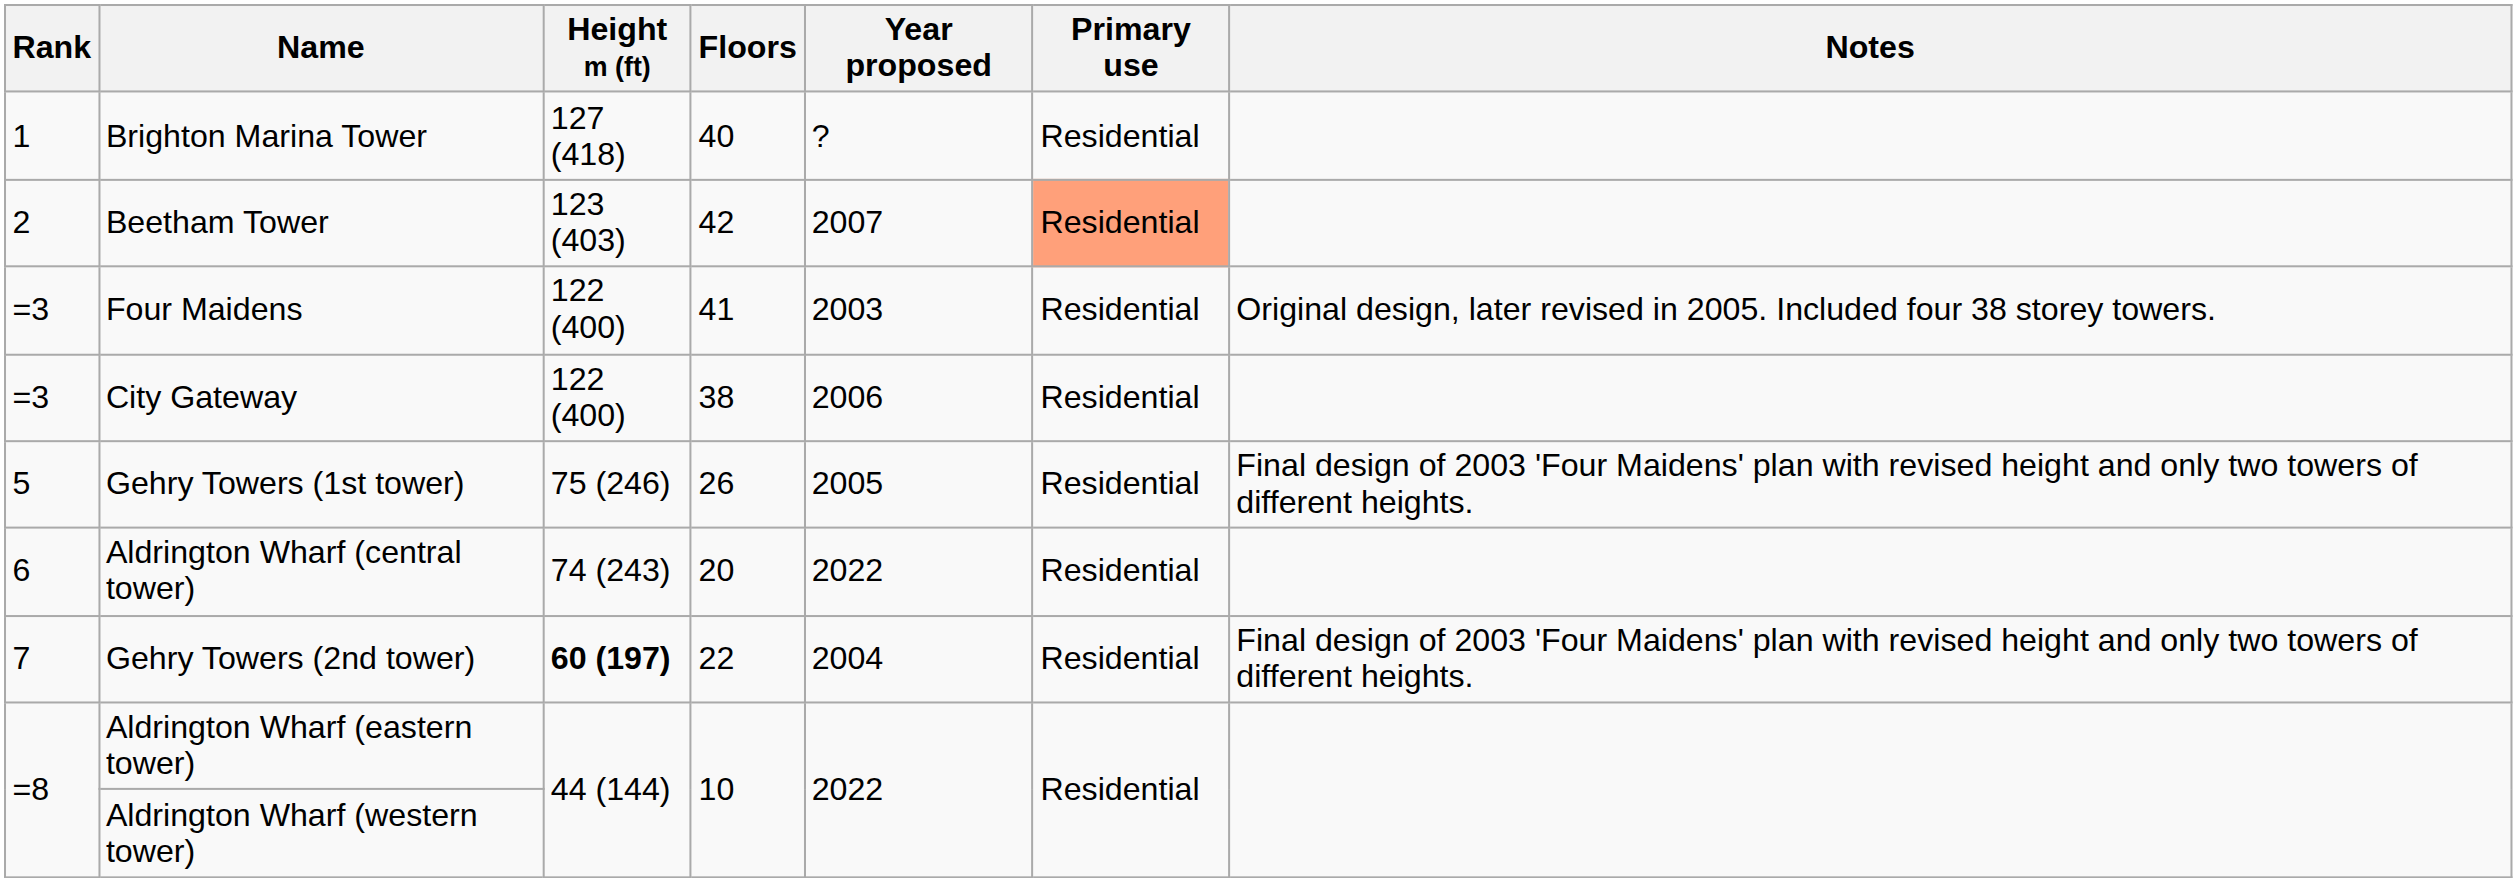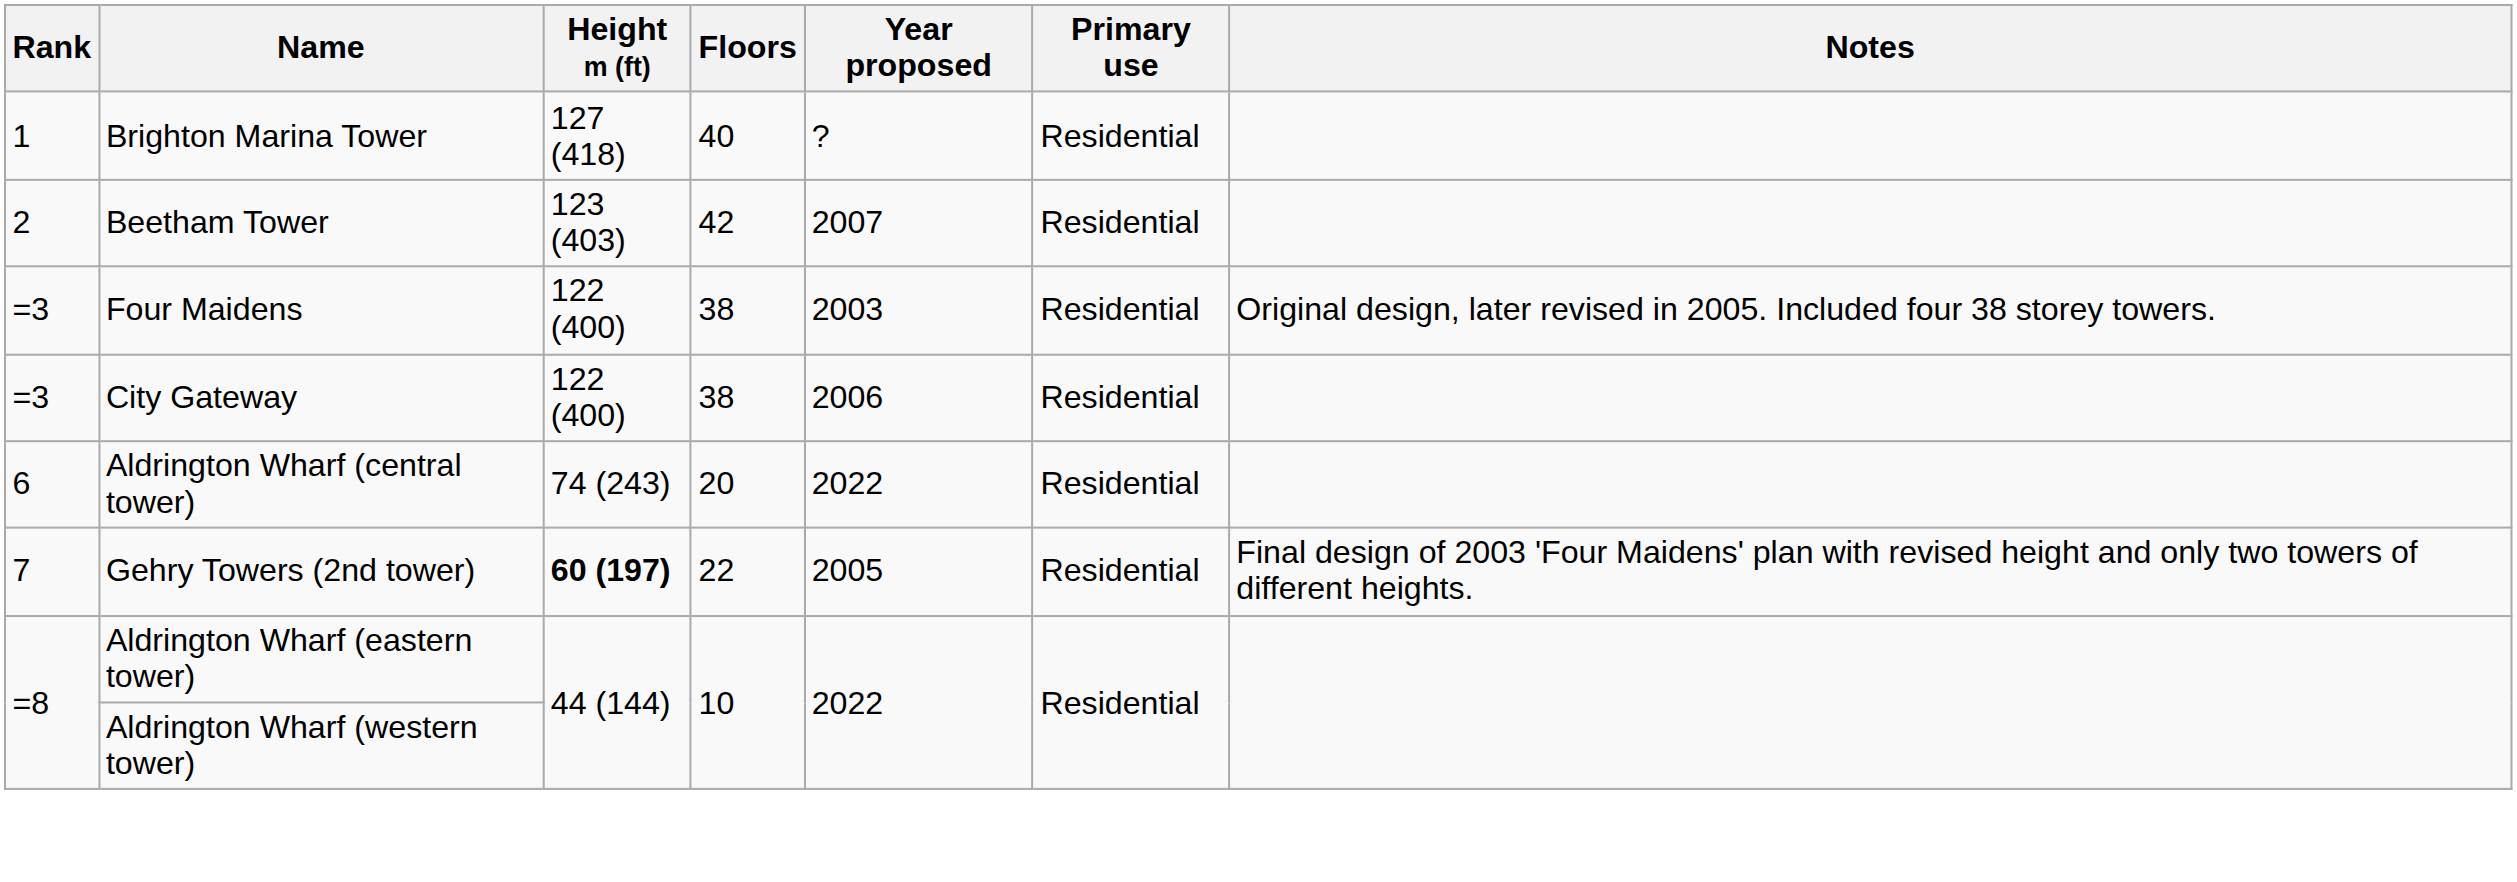Beetham Tower | Primary use: lightsalmon background -> no background
Four Maidens | Floors: 41 -> 38
- row: 5 | Gehry Towers (1st tower) | 75 (246) | 26 | 2005 | Residential | Final design of 2003 'Four Maidens' plan with revised height and only two towers of different heights.
Gehry Towers (2nd tower) | Year proposed: 2004 -> 2005
